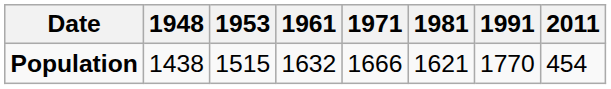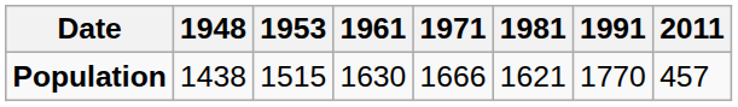Population | 1961: 1632 -> 1630
Population | 2011: 454 -> 457
